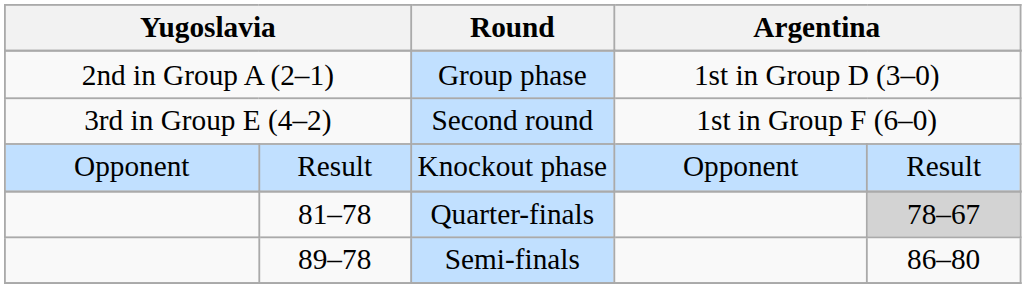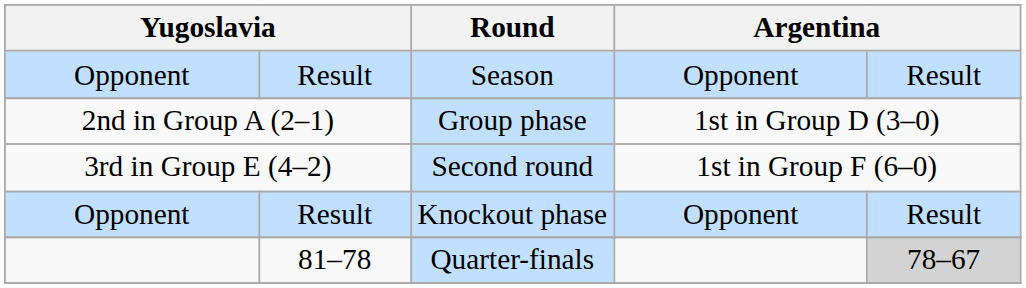+ row: Opponent | Result | Season | Opponent | Result
- row: 89–78 | Semi-finals | 86–80
